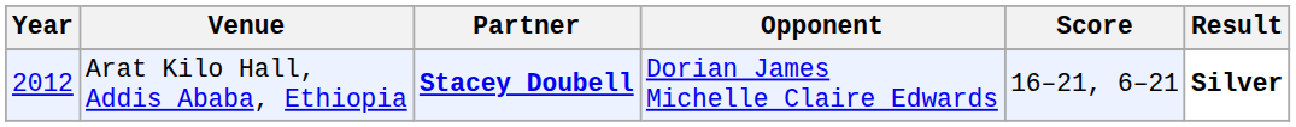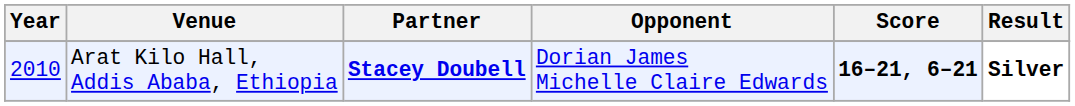Arat Kilo Hall, Addis Ababa, Ethiopia | Year: 2012 -> 2010
Arat Kilo Hall, Addis Ababa, Ethiopia | Score: normal -> bold
